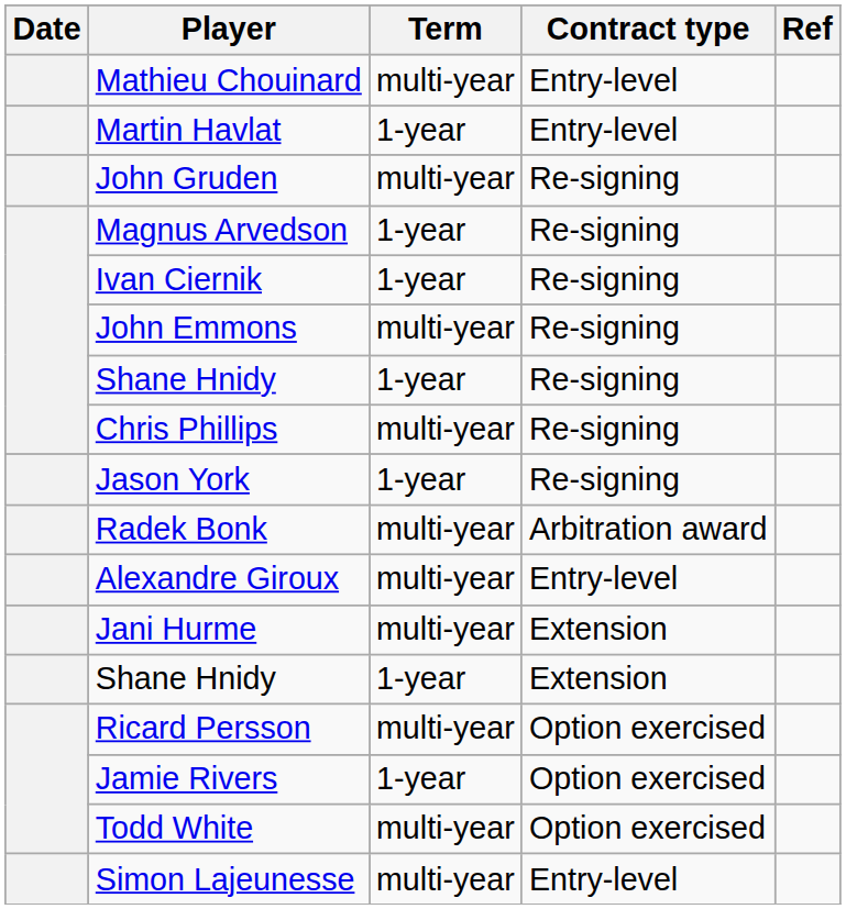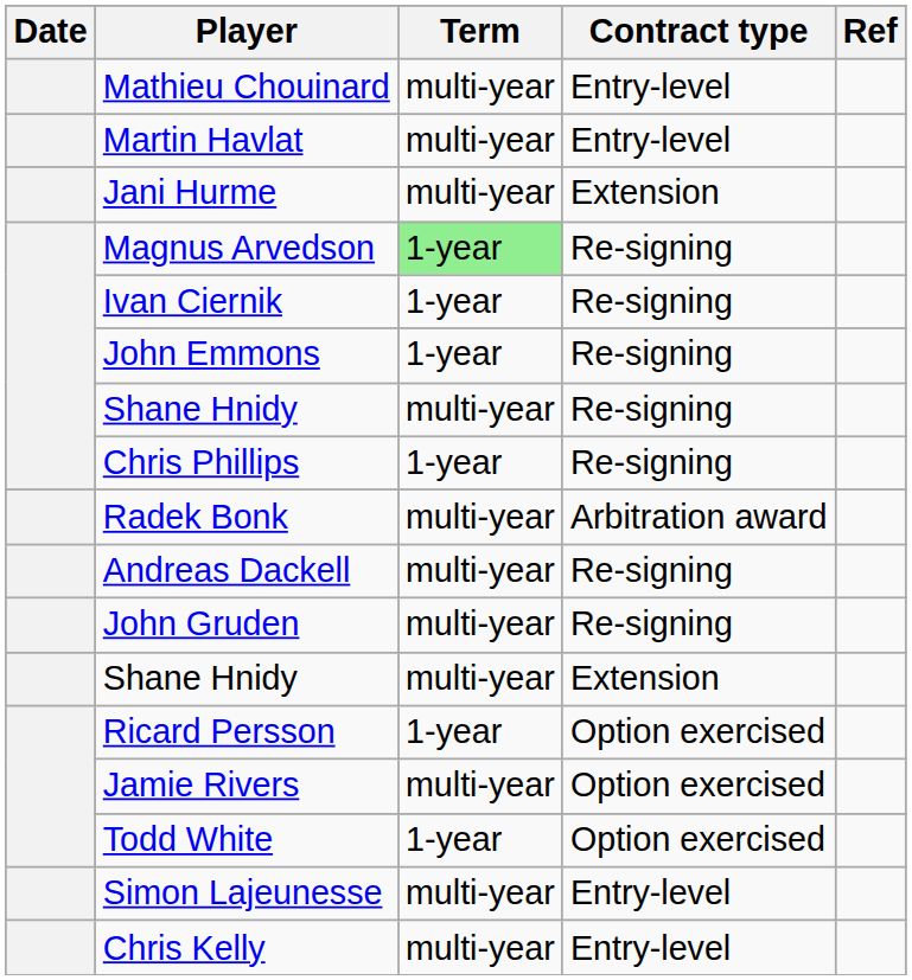Martin Havlat | Term: 1-year -> multi-year
rows swapped: John Gruden <-> Jani Hurme
Magnus Arvedson | Term: no background -> lightgreen background
John Emmons | Term: multi-year -> 1-year
Shane Hnidy / Re-signing | Term: 1-year -> multi-year
Chris Phillips | Term: multi-year -> 1-year
- row: Jason York | 1-year | Re-signing
+ row: Andreas Dackell | multi-year | Re-signing
- row: Alexandre Giroux | multi-year | Entry-level
Shane Hnidy / Extension | Term: 1-year -> multi-year
Ricard Persson | Term: multi-year -> 1-year
Jamie Rivers | Term: 1-year -> multi-year
Todd White | Term: multi-year -> 1-year
+ row: Chris Kelly | multi-year | Entry-level
